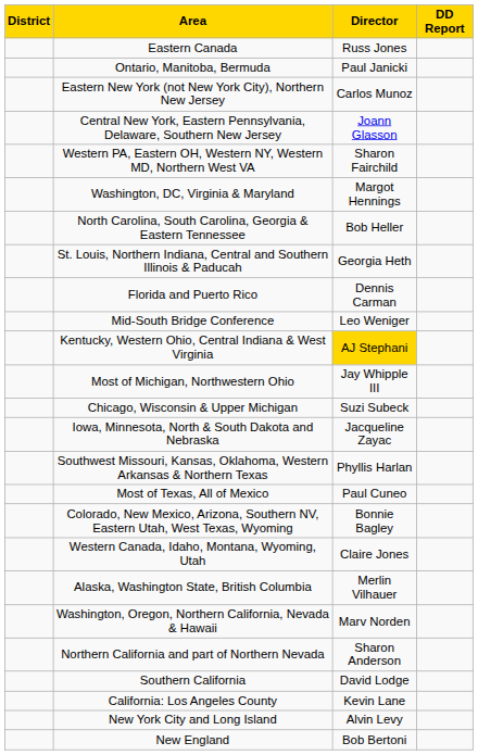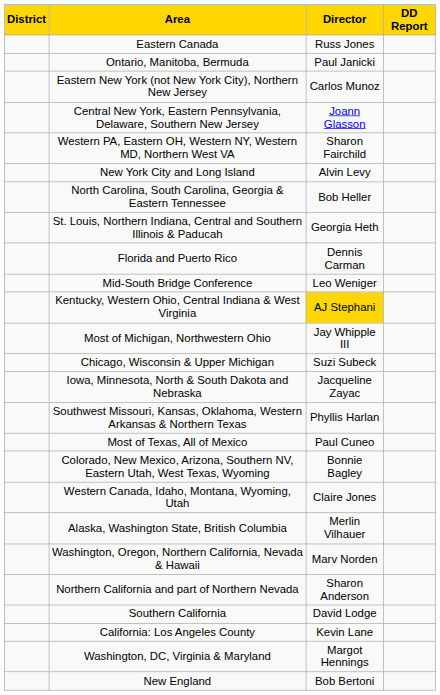rows swapped: Washington, DC, Virginia & Maryland <-> New York City and Long Island
